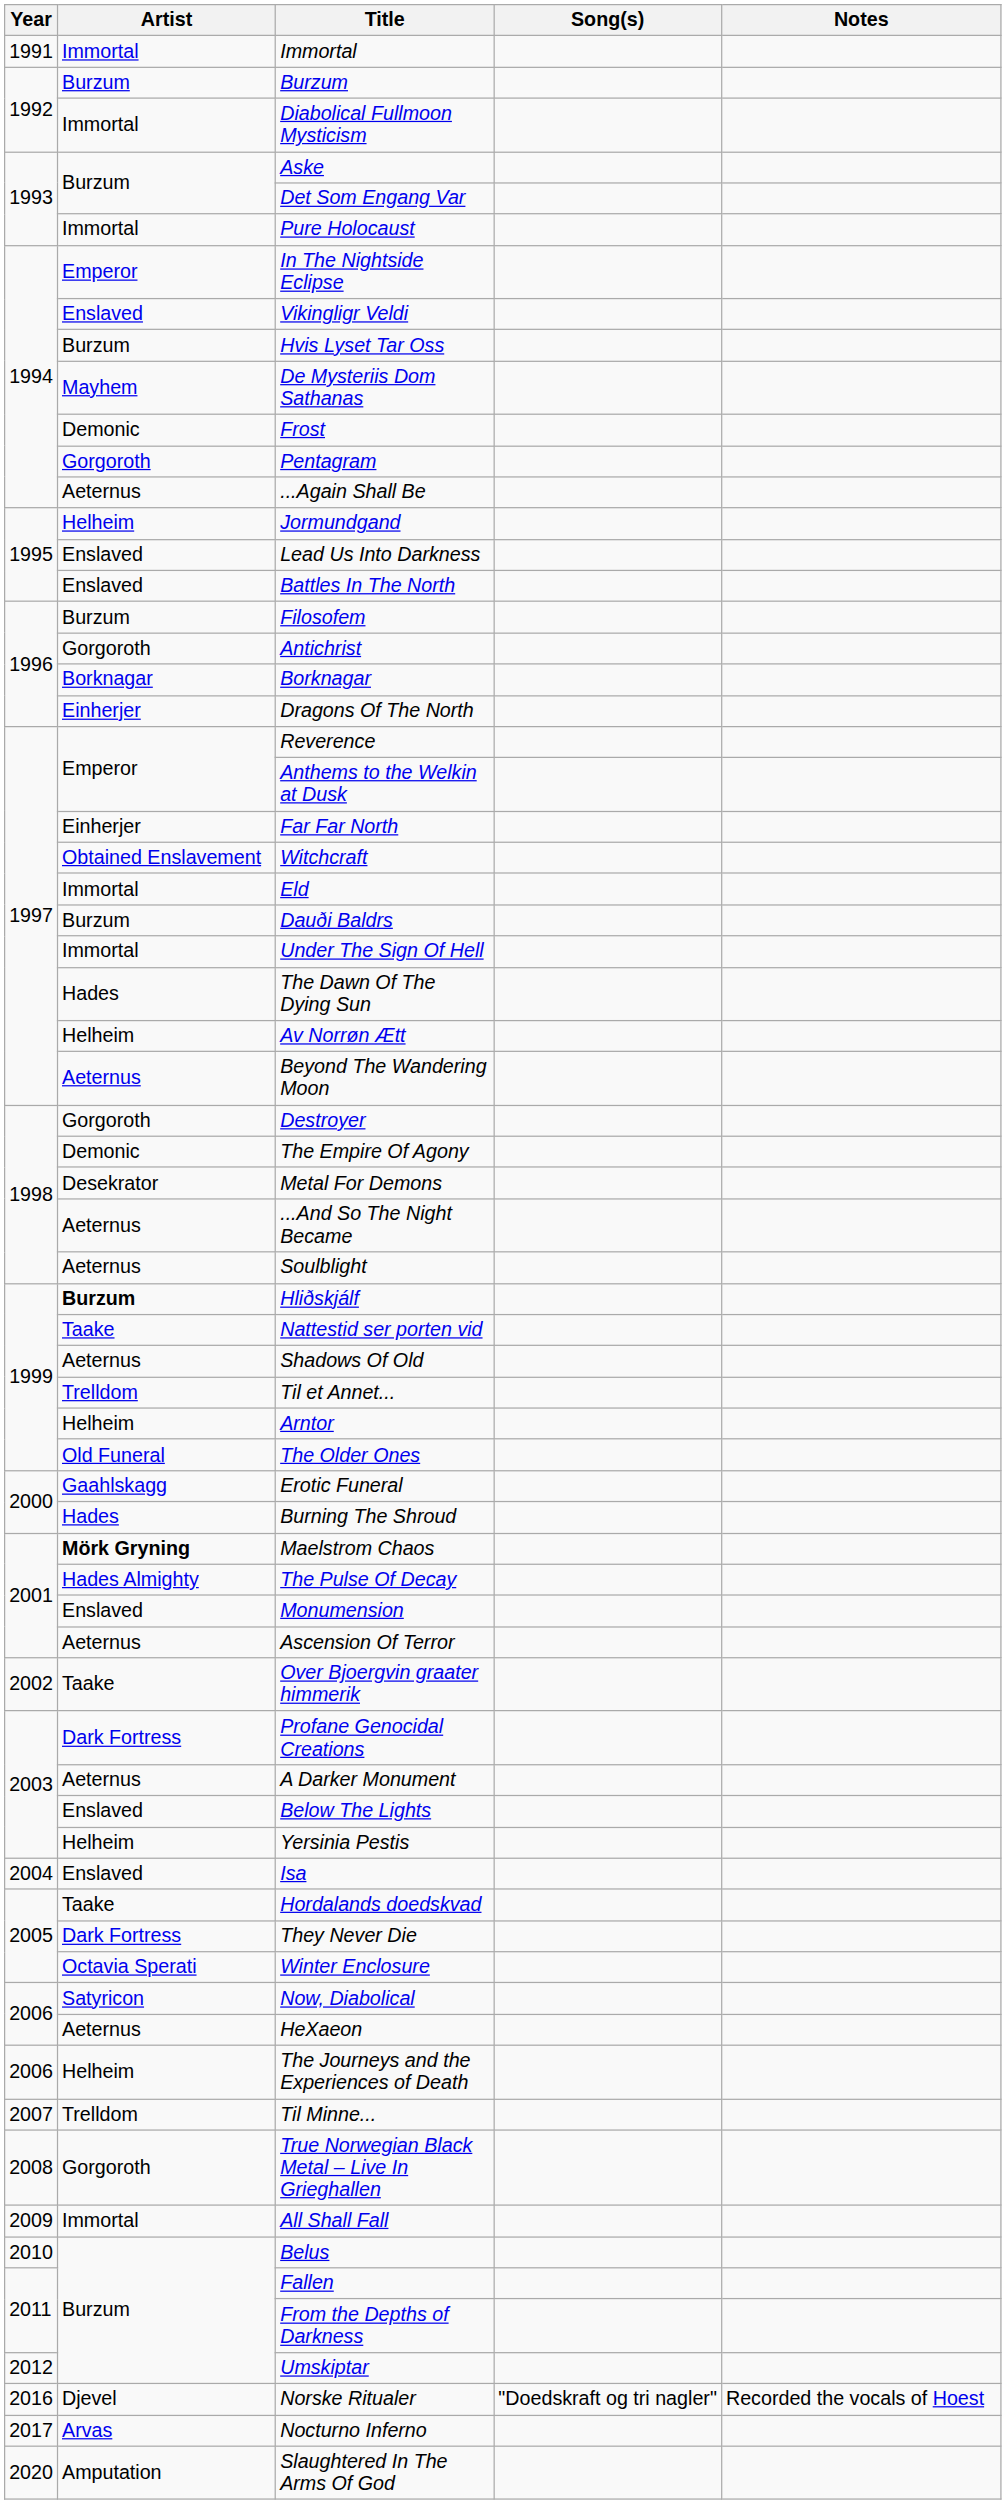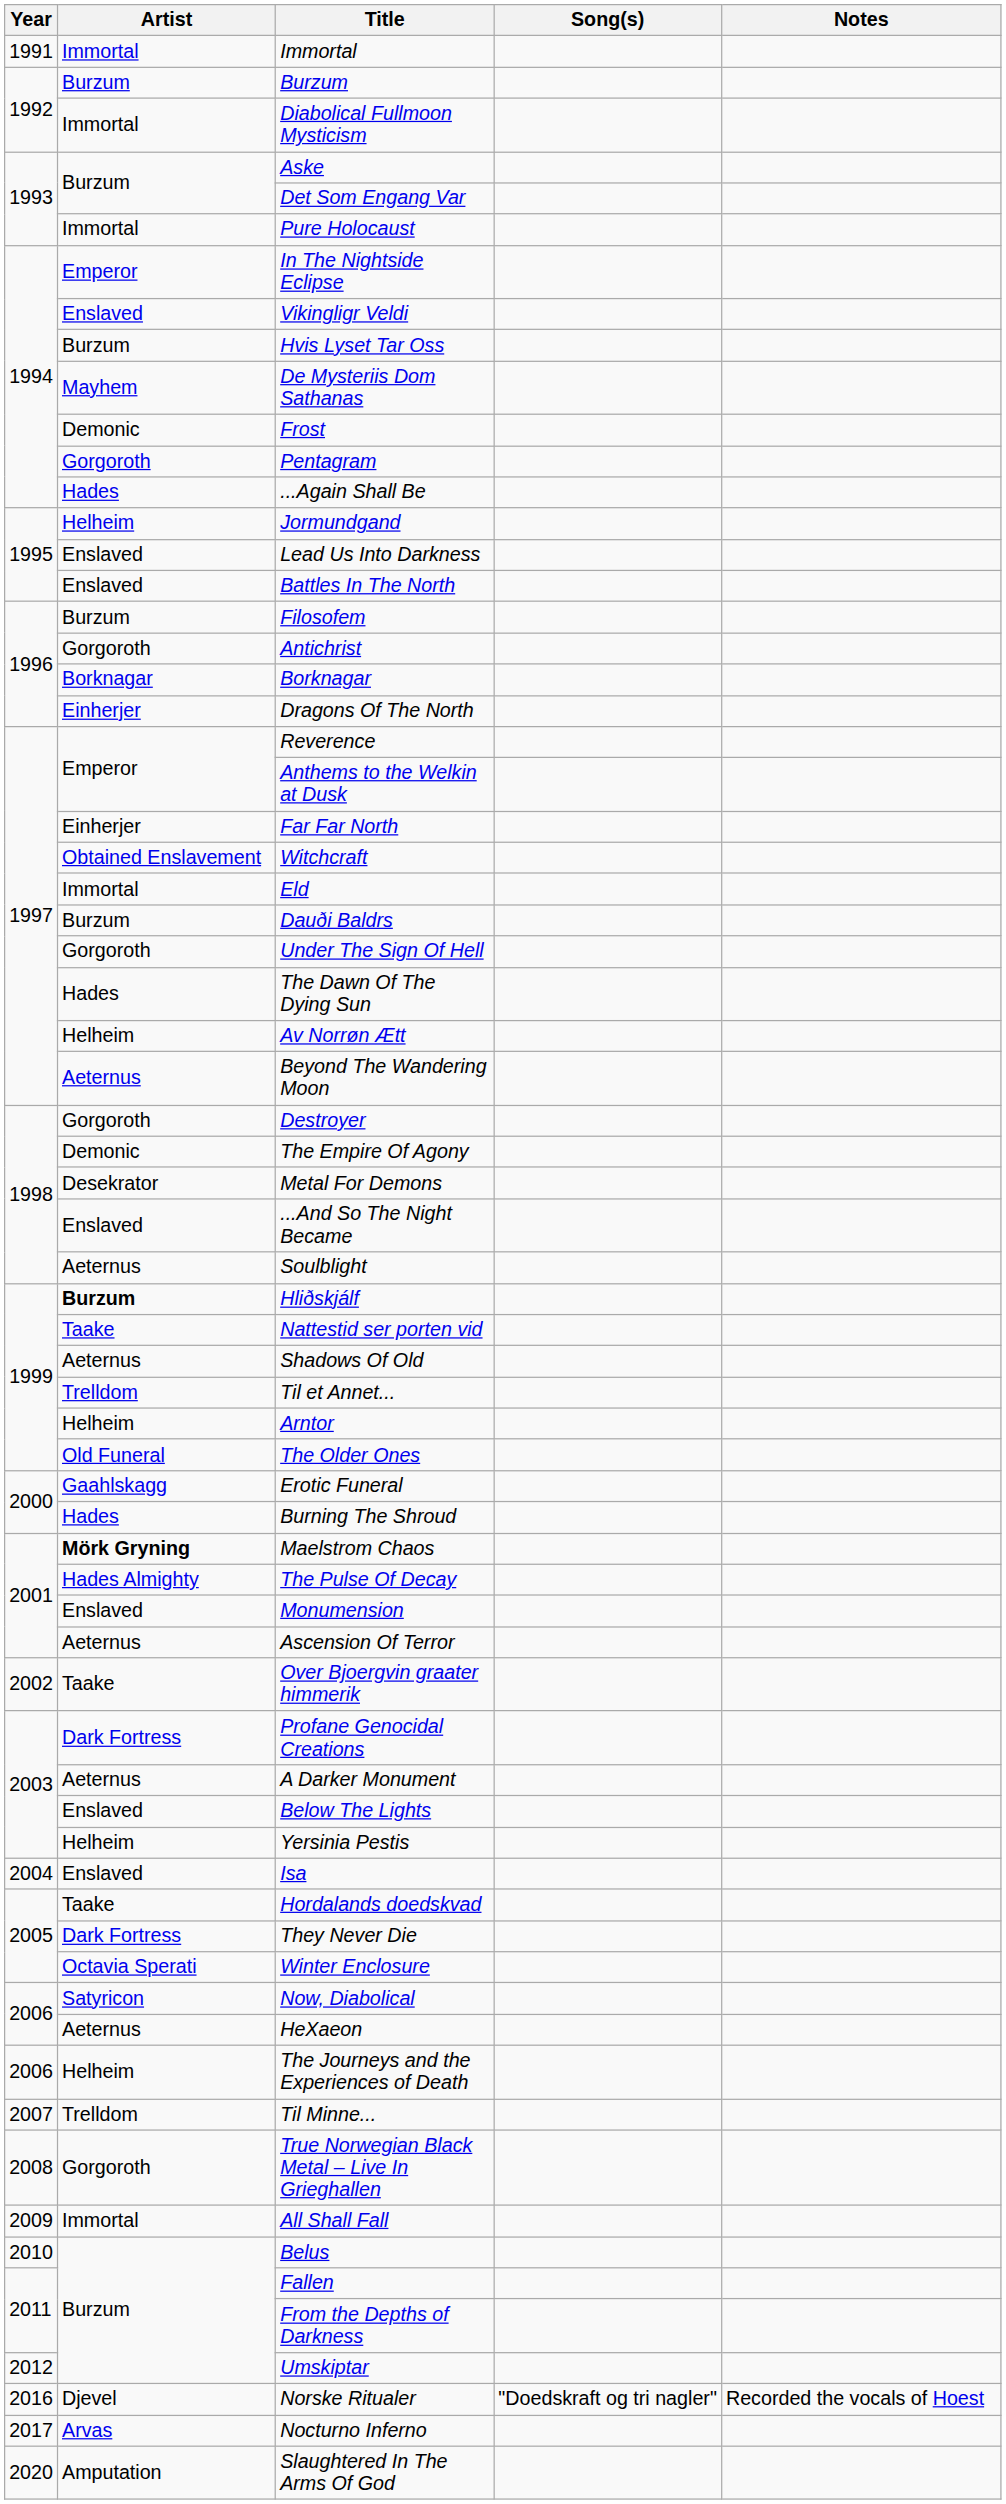...Again Shall Be | Artist: Aeternus -> Hades
Under The Sign Of Hell | Artist: Immortal -> Gorgoroth
...And So The Night Became | Artist: Aeternus -> Enslaved
